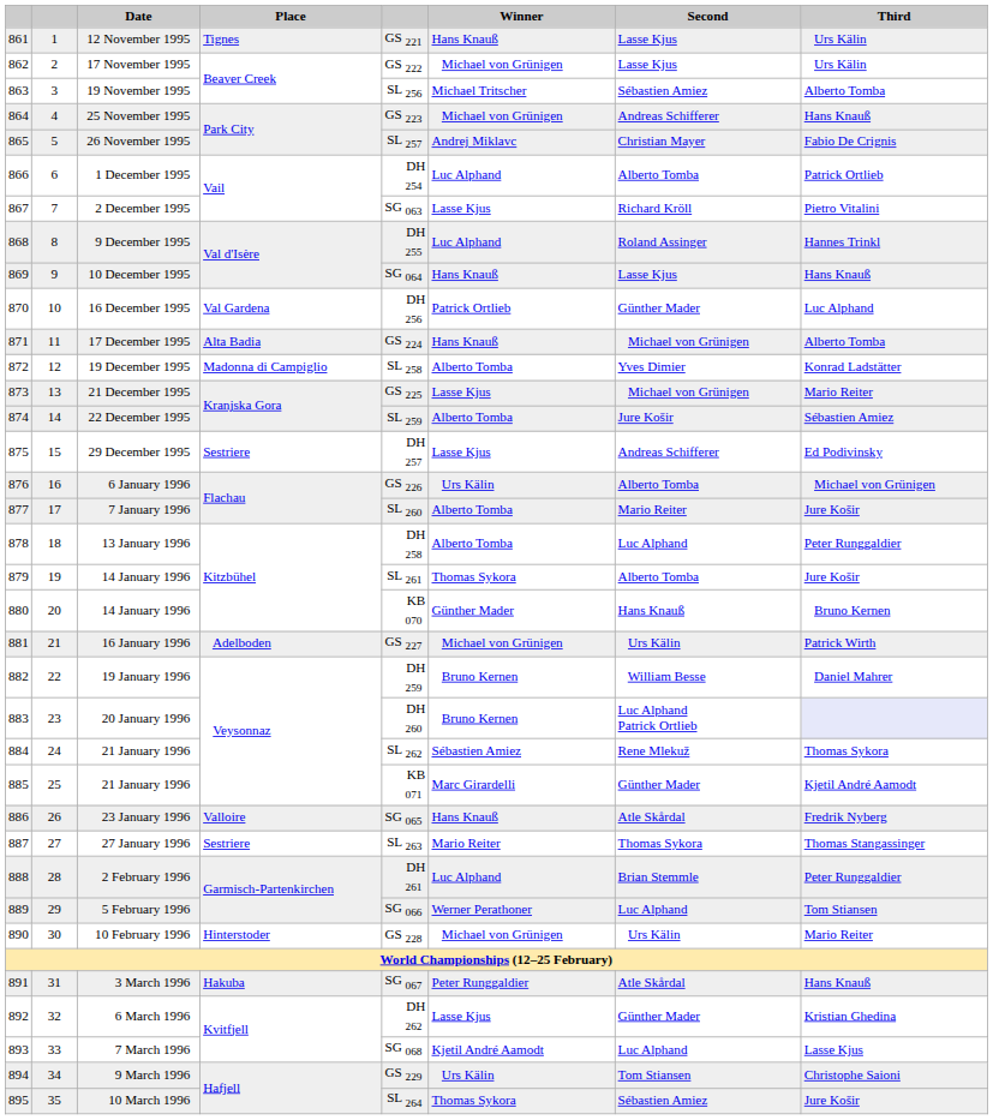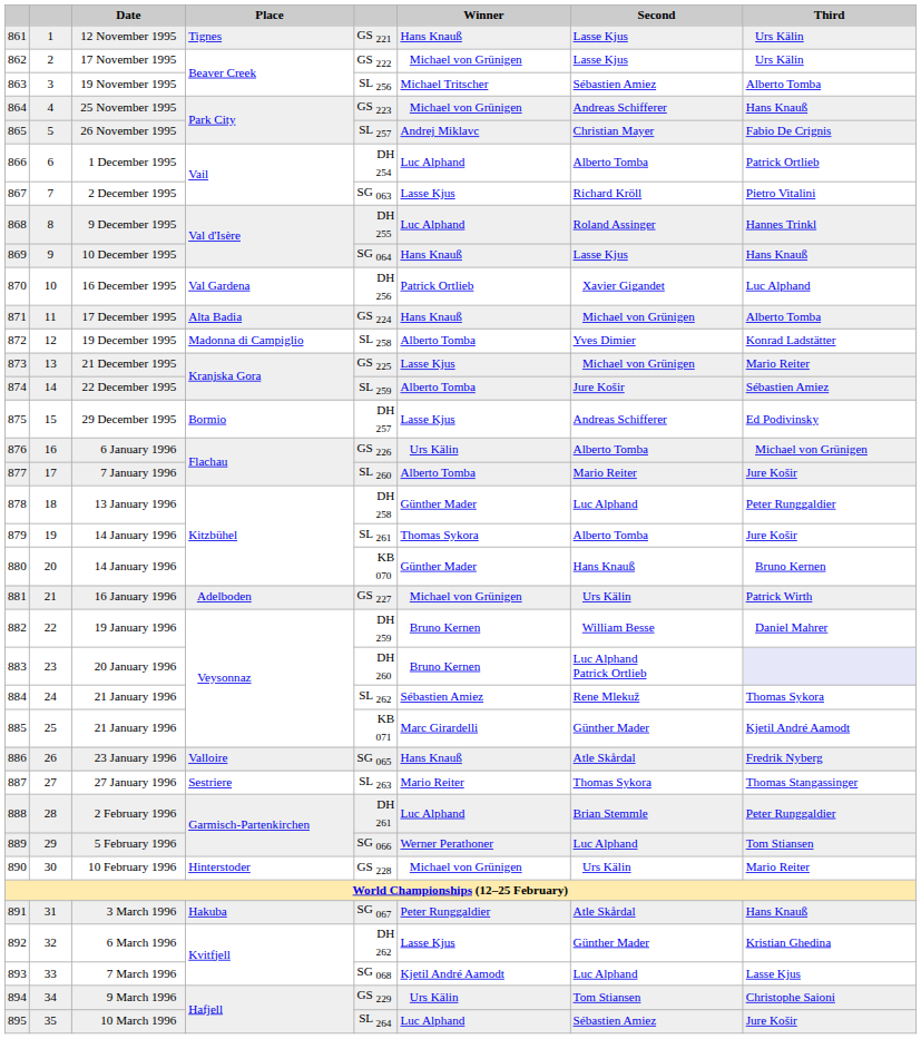16 December 1995 | Second: Günther Mader -> Xavier Gigandet
29 December 1995 | Place: Sestriere -> Bormio
13 January 1996 | Winner: Alberto Tomba -> Günther Mader
10 March 1996 | Winner: Thomas Sykora -> Luc Alphand
